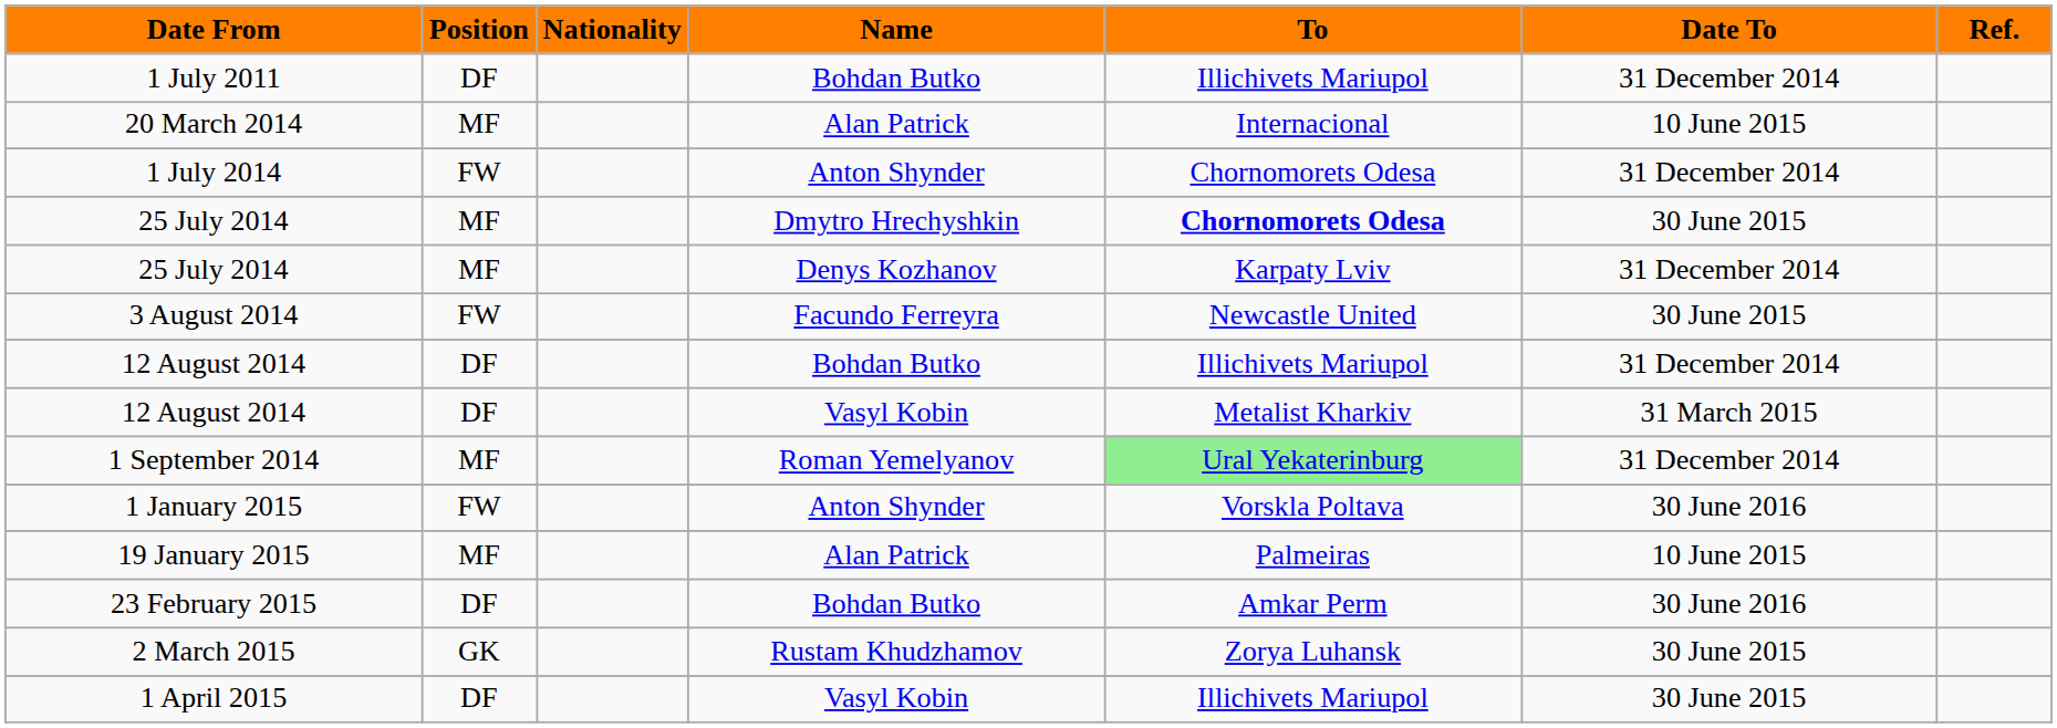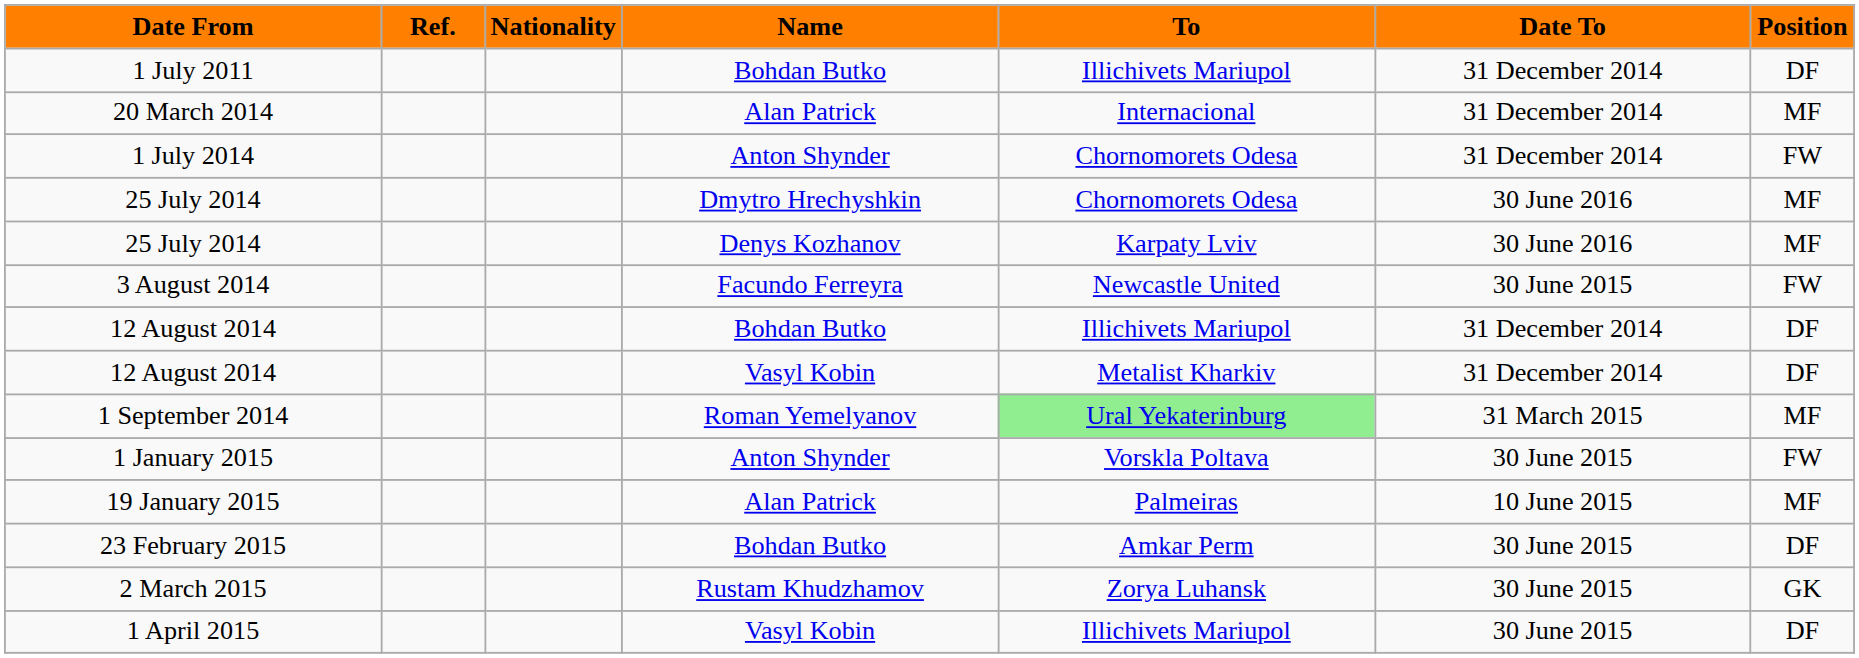columns swapped: Position <-> Ref.
20 March 2014 | Date To: 10 June 2015 -> 31 December 2014
25 July 2014 / Dmytro Hrechyshkin | To: bold -> normal
25 July 2014 / Dmytro Hrechyshkin | Date To: 30 June 2015 -> 30 June 2016
25 July 2014 / Denys Kozhanov | Date To: 31 December 2014 -> 30 June 2016
12 August 2014 / Vasyl Kobin | Date To: 31 March 2015 -> 31 December 2014
1 September 2014 | Date To: 31 December 2014 -> 31 March 2015
1 January 2015 | Date To: 30 June 2016 -> 30 June 2015
23 February 2015 | Date To: 30 June 2016 -> 30 June 2015
